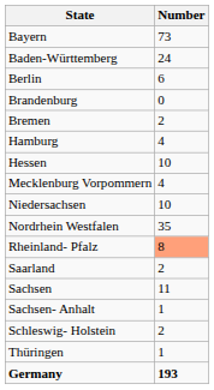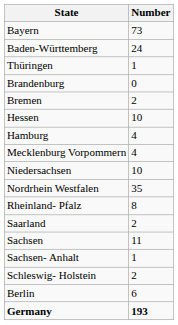rows swapped: Berlin <-> Thüringen
rows swapped: Hamburg <-> Hessen
Rheinland- Pfalz | Number: lightsalmon background -> no background
